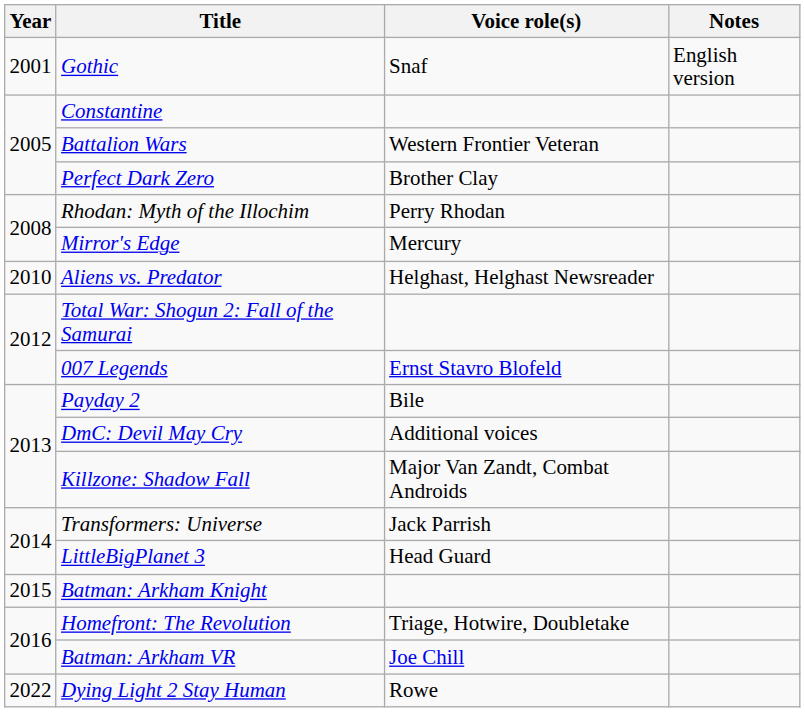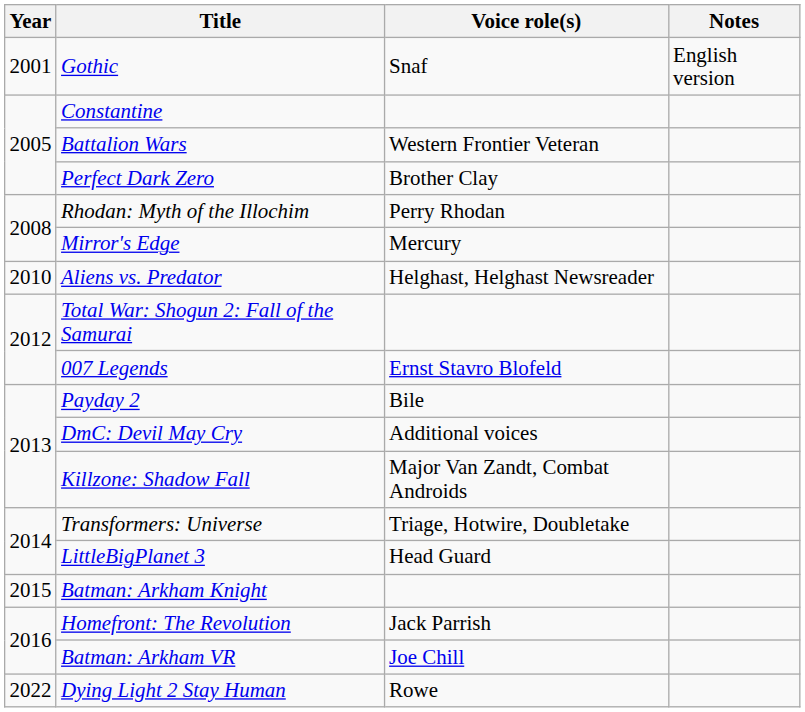Transformers: Universe | Voice role(s): Jack Parrish -> Triage, Hotwire, Doubletake
Homefront: The Revolution | Voice role(s): Triage, Hotwire, Doubletake -> Jack Parrish
